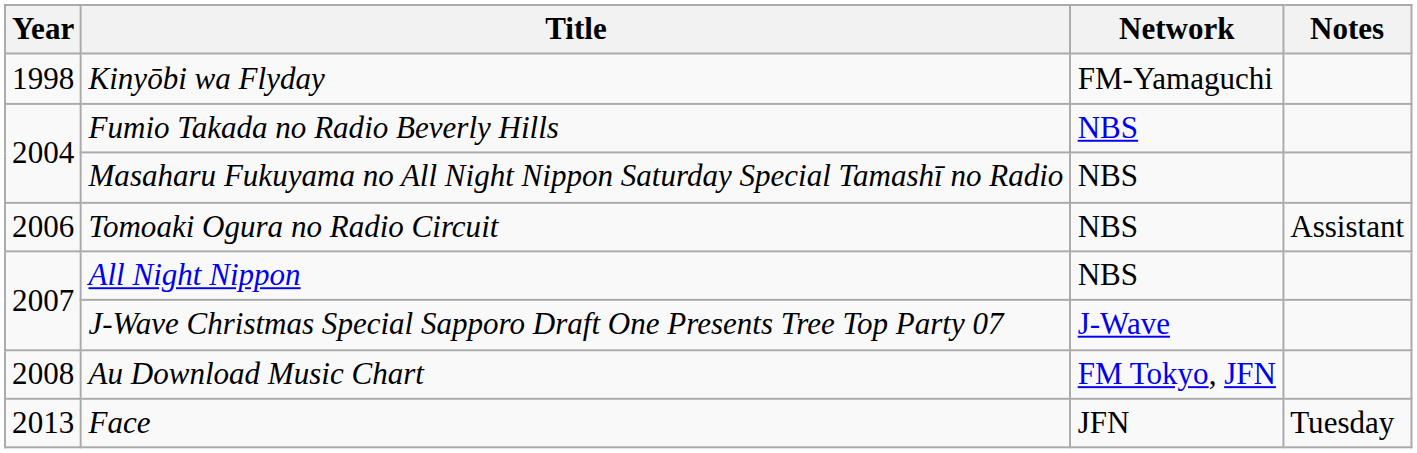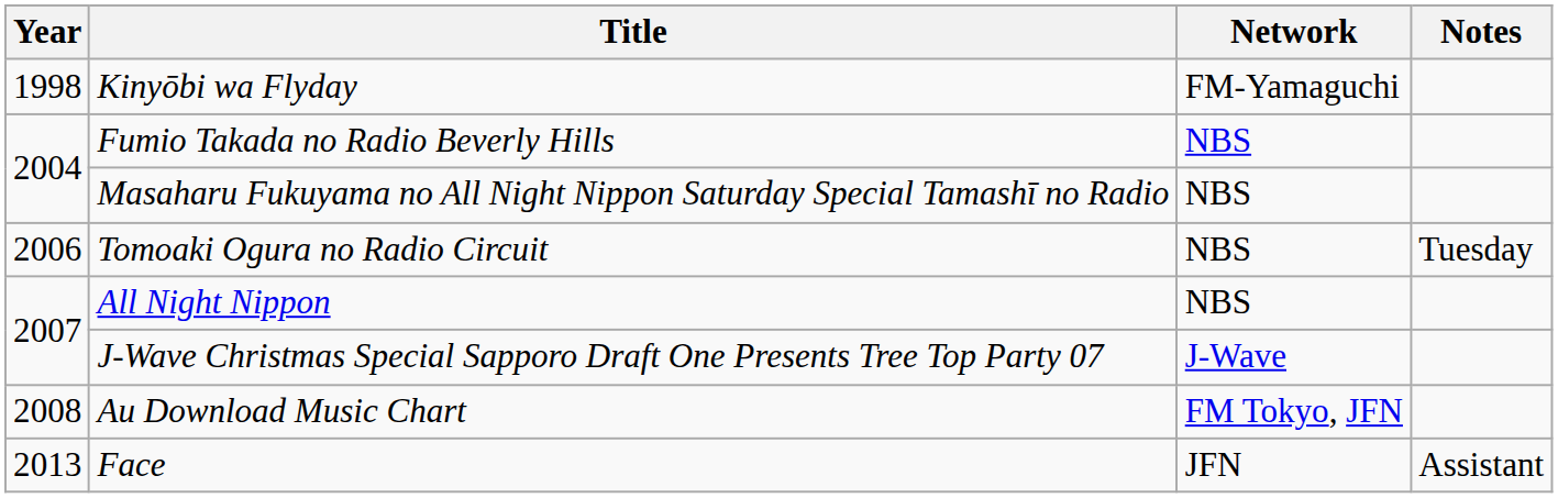Tomoaki Ogura no Radio Circuit | Notes: Assistant -> Tuesday
Face | Notes: Tuesday -> Assistant
